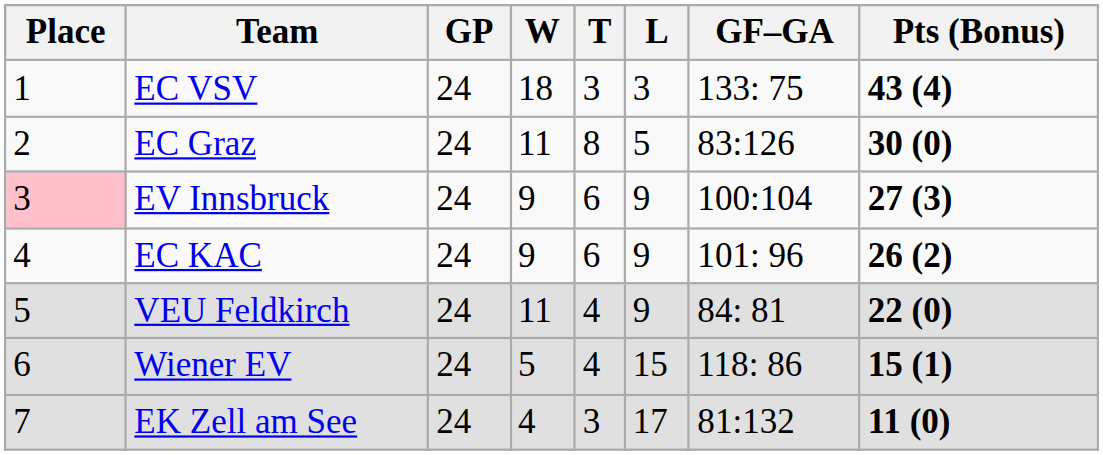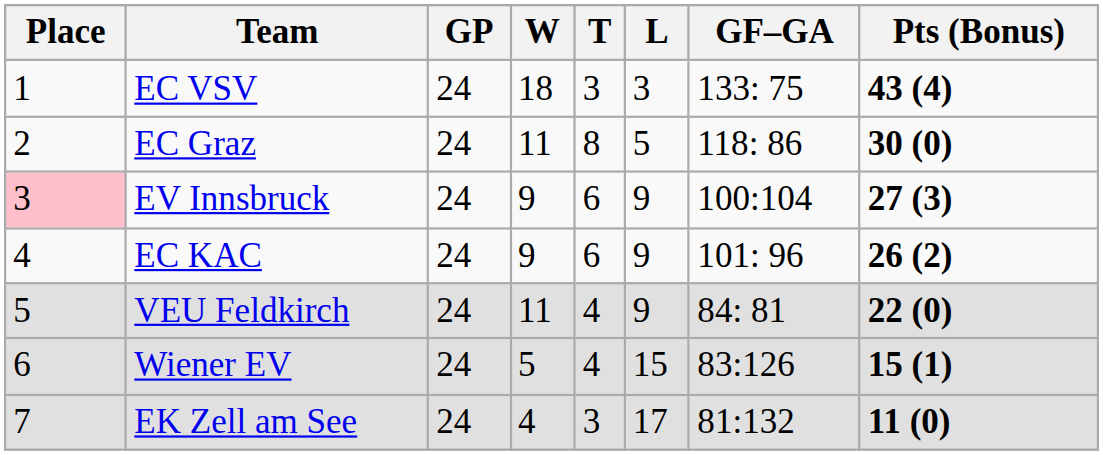EC Graz | GF–GA: 83:126 -> 118: 86
Wiener EV | GF–GA: 118: 86 -> 83:126
